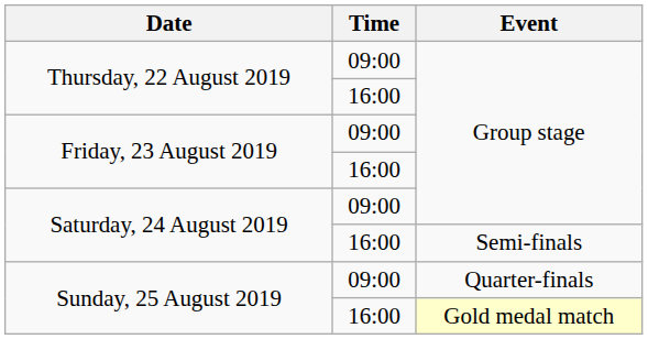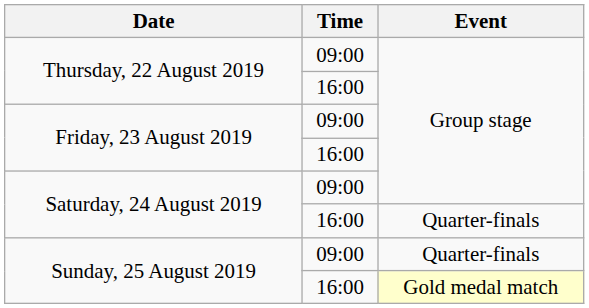Saturday, 24 August 2019 / 16:00 | Event: Semi-finals -> Quarter-finals
